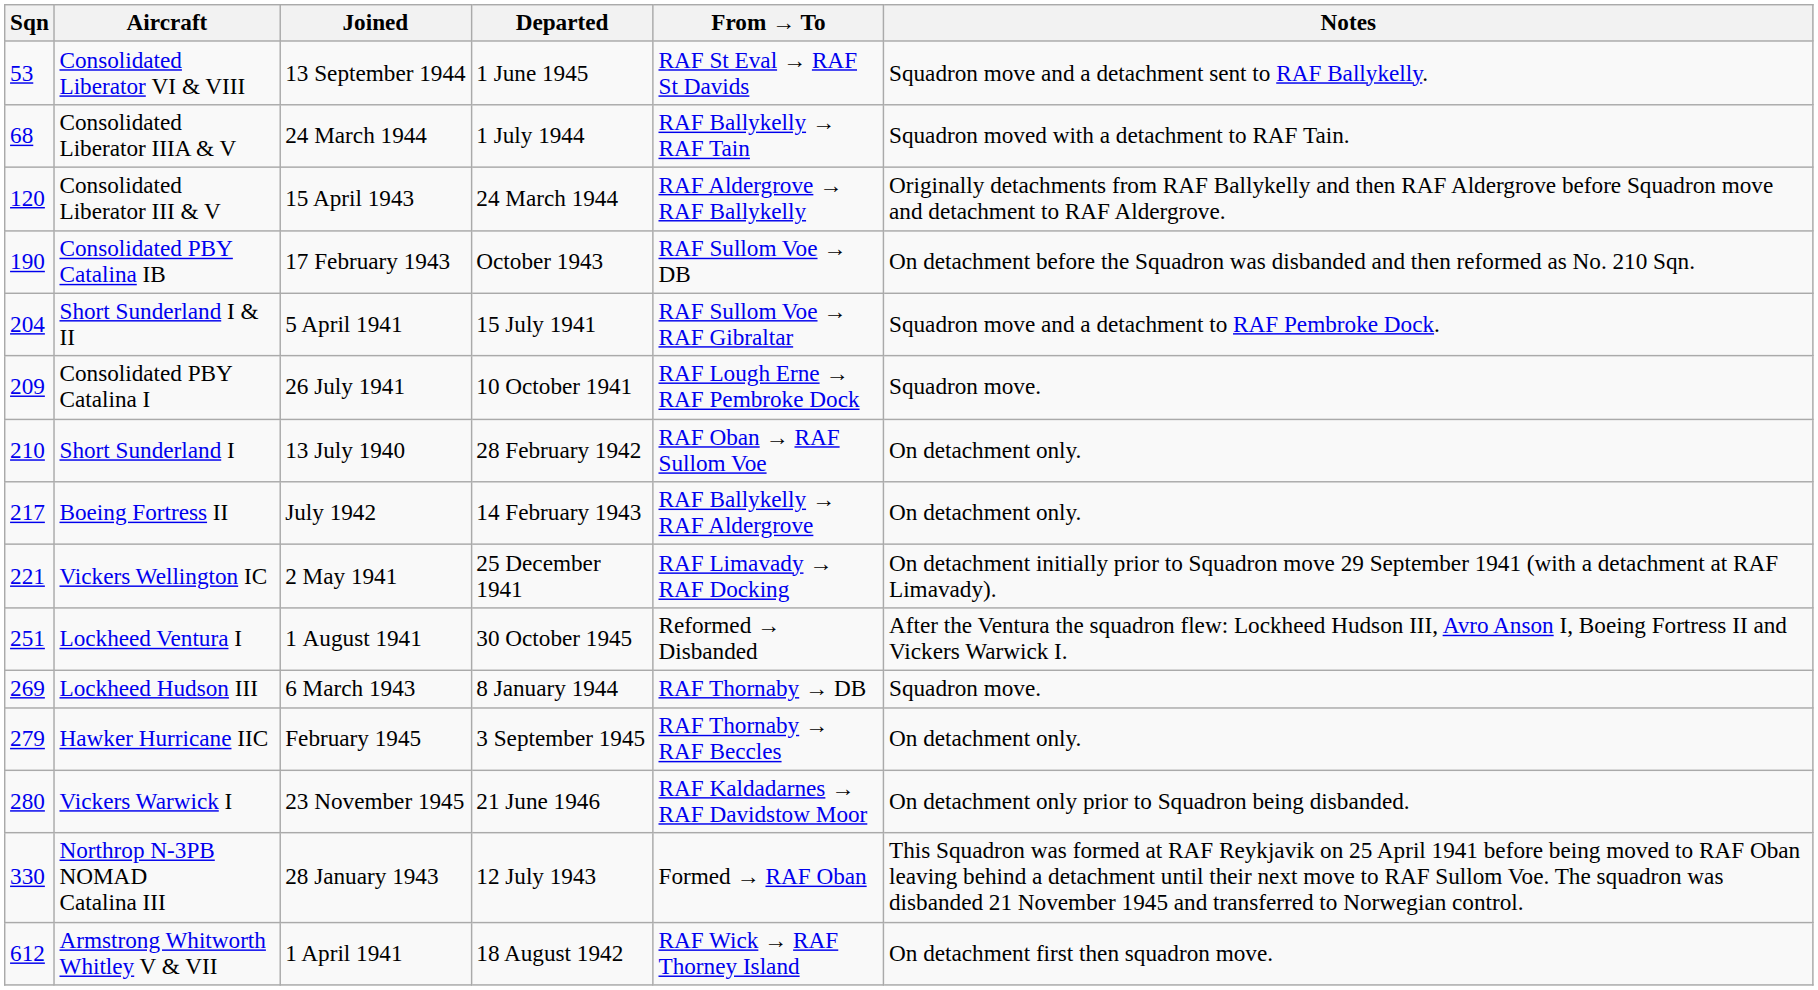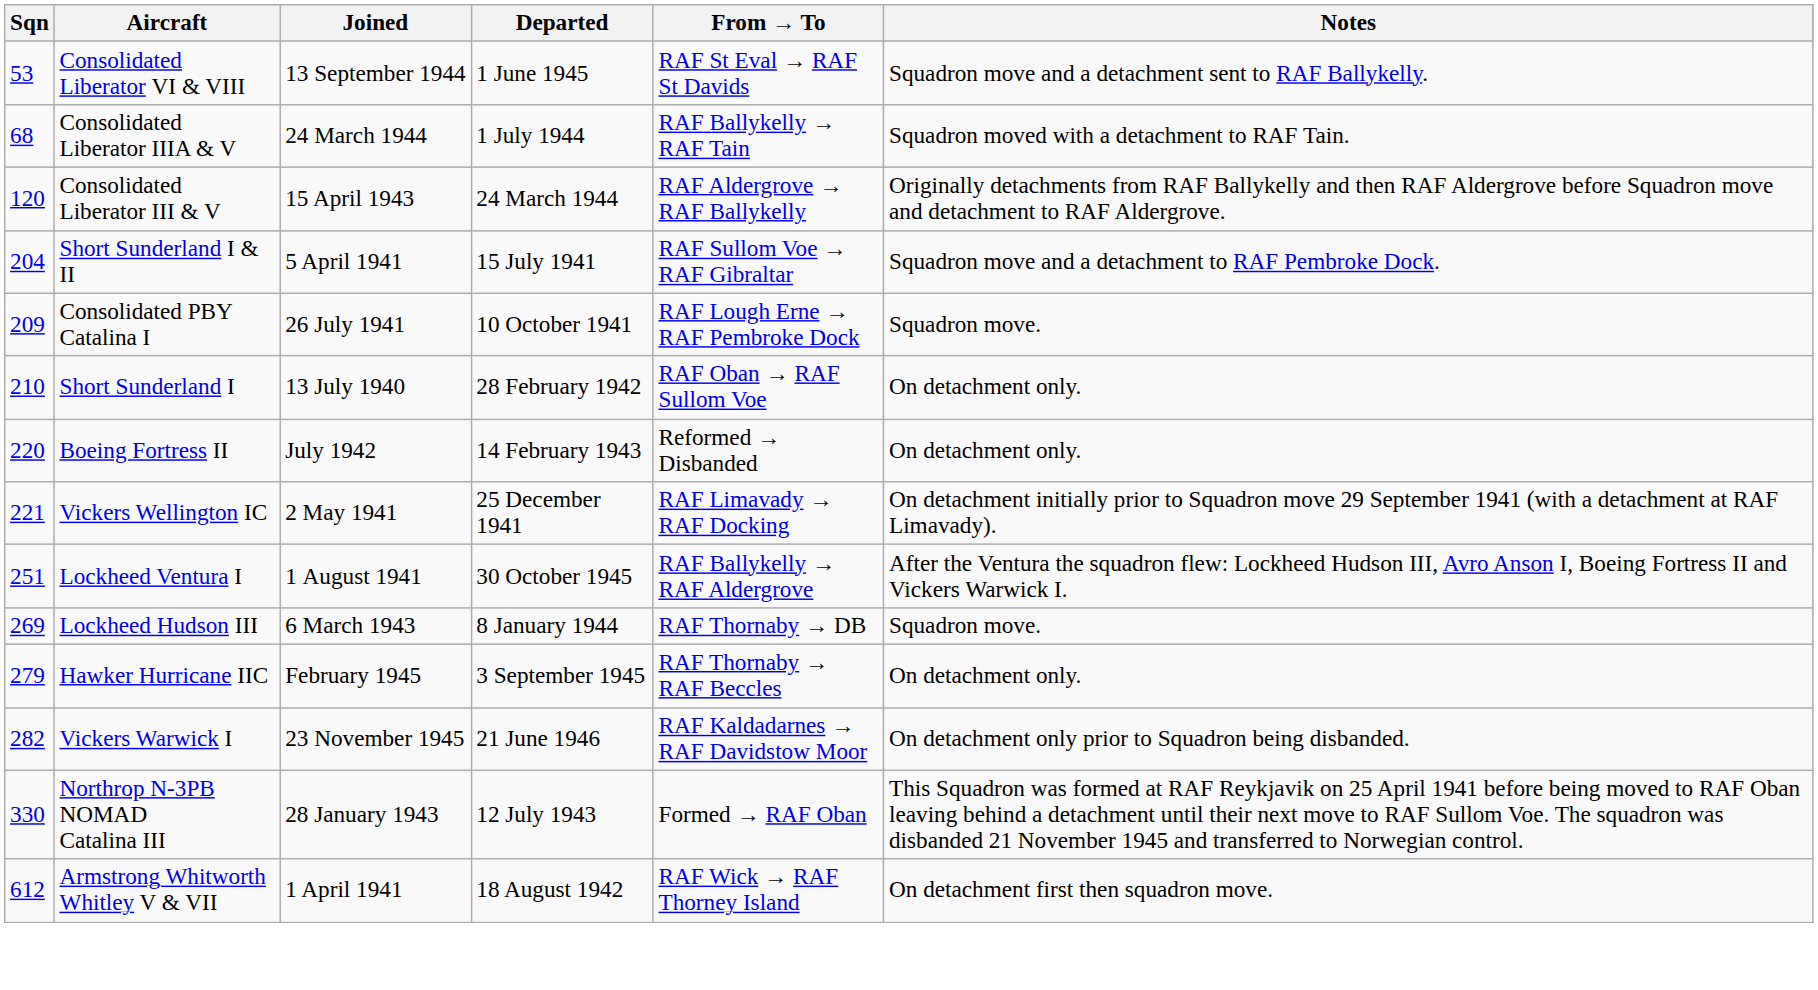- row: 190 | Consolidated PBY Catalina IB | 17 February 1943 | October 1943 | RAF Sullom Voe → DB | On detachment before the Squadron was disbanded and then reformed as No. 210 Sqn.
Boeing Fortress II | Sqn: 217 -> 220
Boeing Fortress II | From → To: RAF Ballykelly → RAF Aldergrove -> Reformed → Disbanded
Lockheed Ventura I | From → To: Reformed → Disbanded -> RAF Ballykelly → RAF Aldergrove
Vickers Warwick I | Sqn: 280 -> 282
